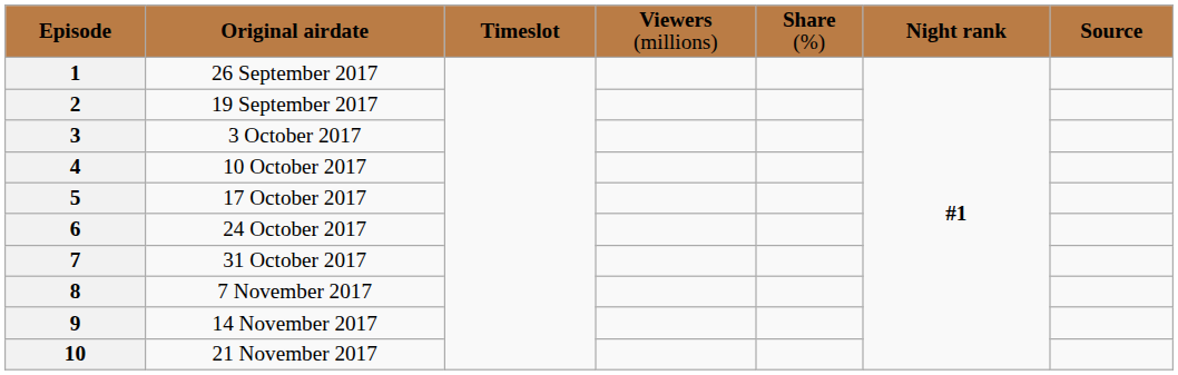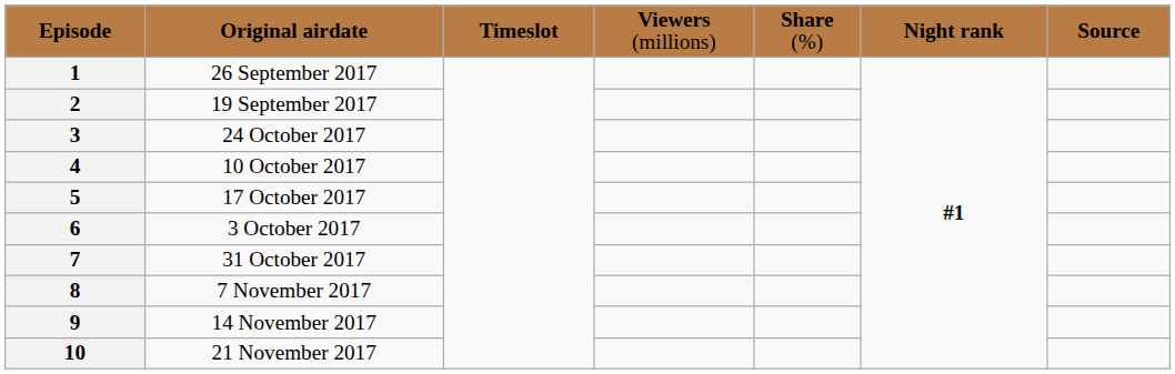3 | column 2: 3 October 2017 -> 24 October 2017
6 | column 2: 24 October 2017 -> 3 October 2017
